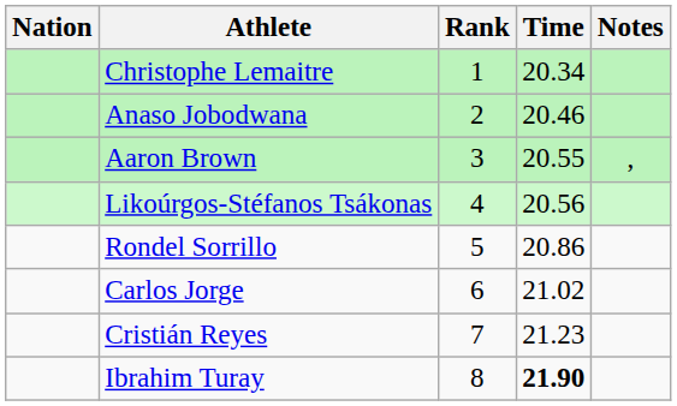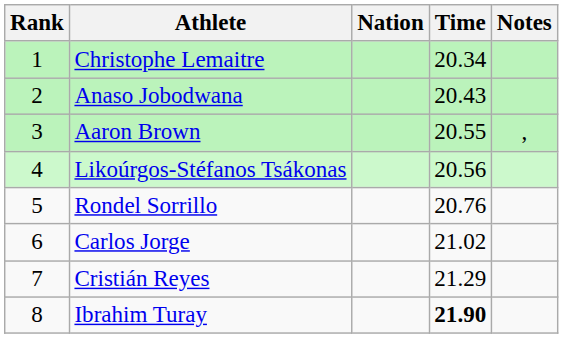columns swapped: Rank <-> Nation
Anaso Jobodwana | Time: 20.46 -> 20.43
Rondel Sorrillo | Time: 20.86 -> 20.76
Cristián Reyes | Time: 21.23 -> 21.29
